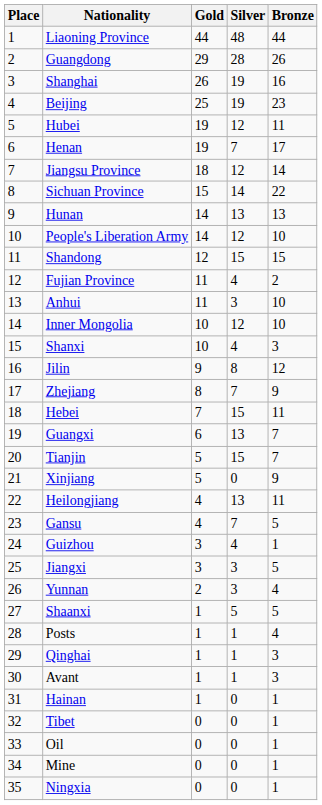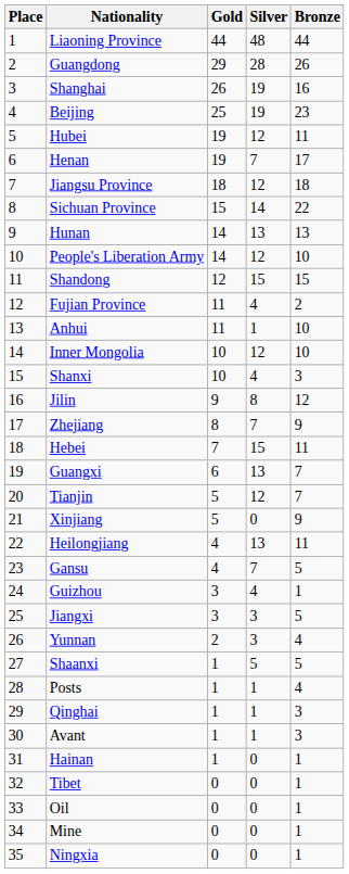Jiangsu Province | Bronze: 14 -> 18
Anhui | Silver: 3 -> 1
Tianjin | Silver: 15 -> 12
